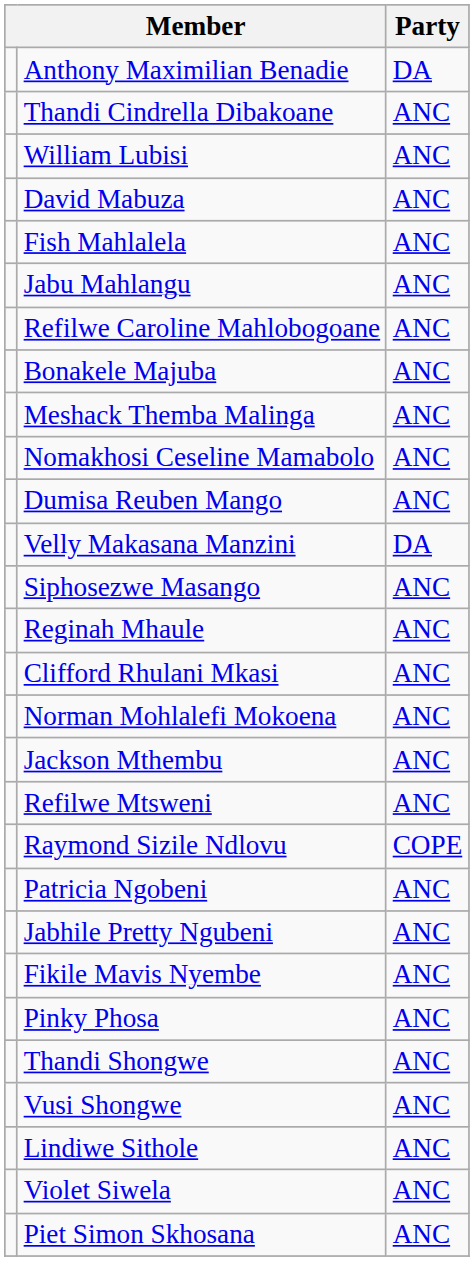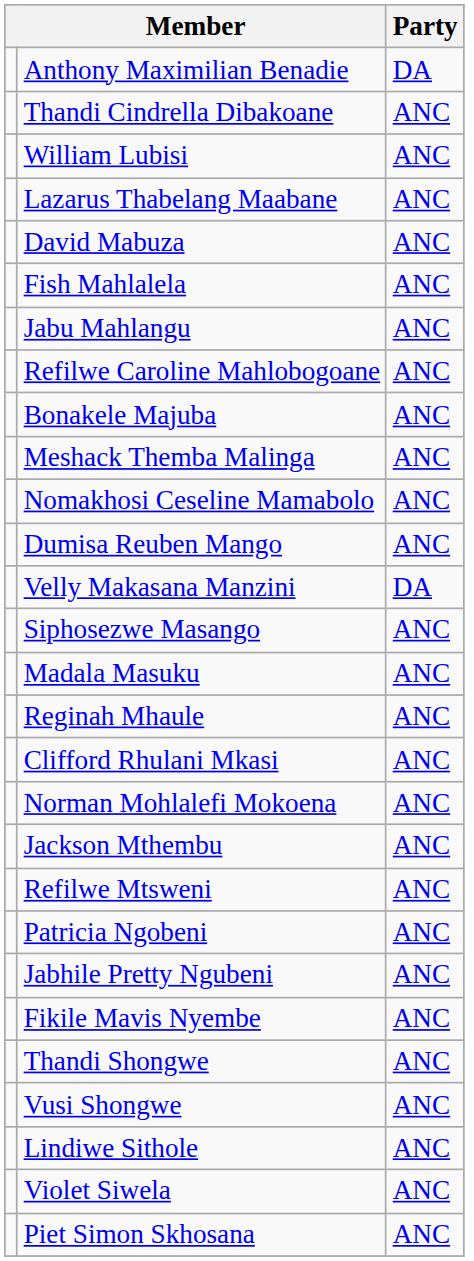+ row: Lazarus Thabelang Maabane | ANC
+ row: Madala Masuku | ANC
- row: Raymond Sizile Ndlovu | COPE
- row: Pinky Phosa | ANC
